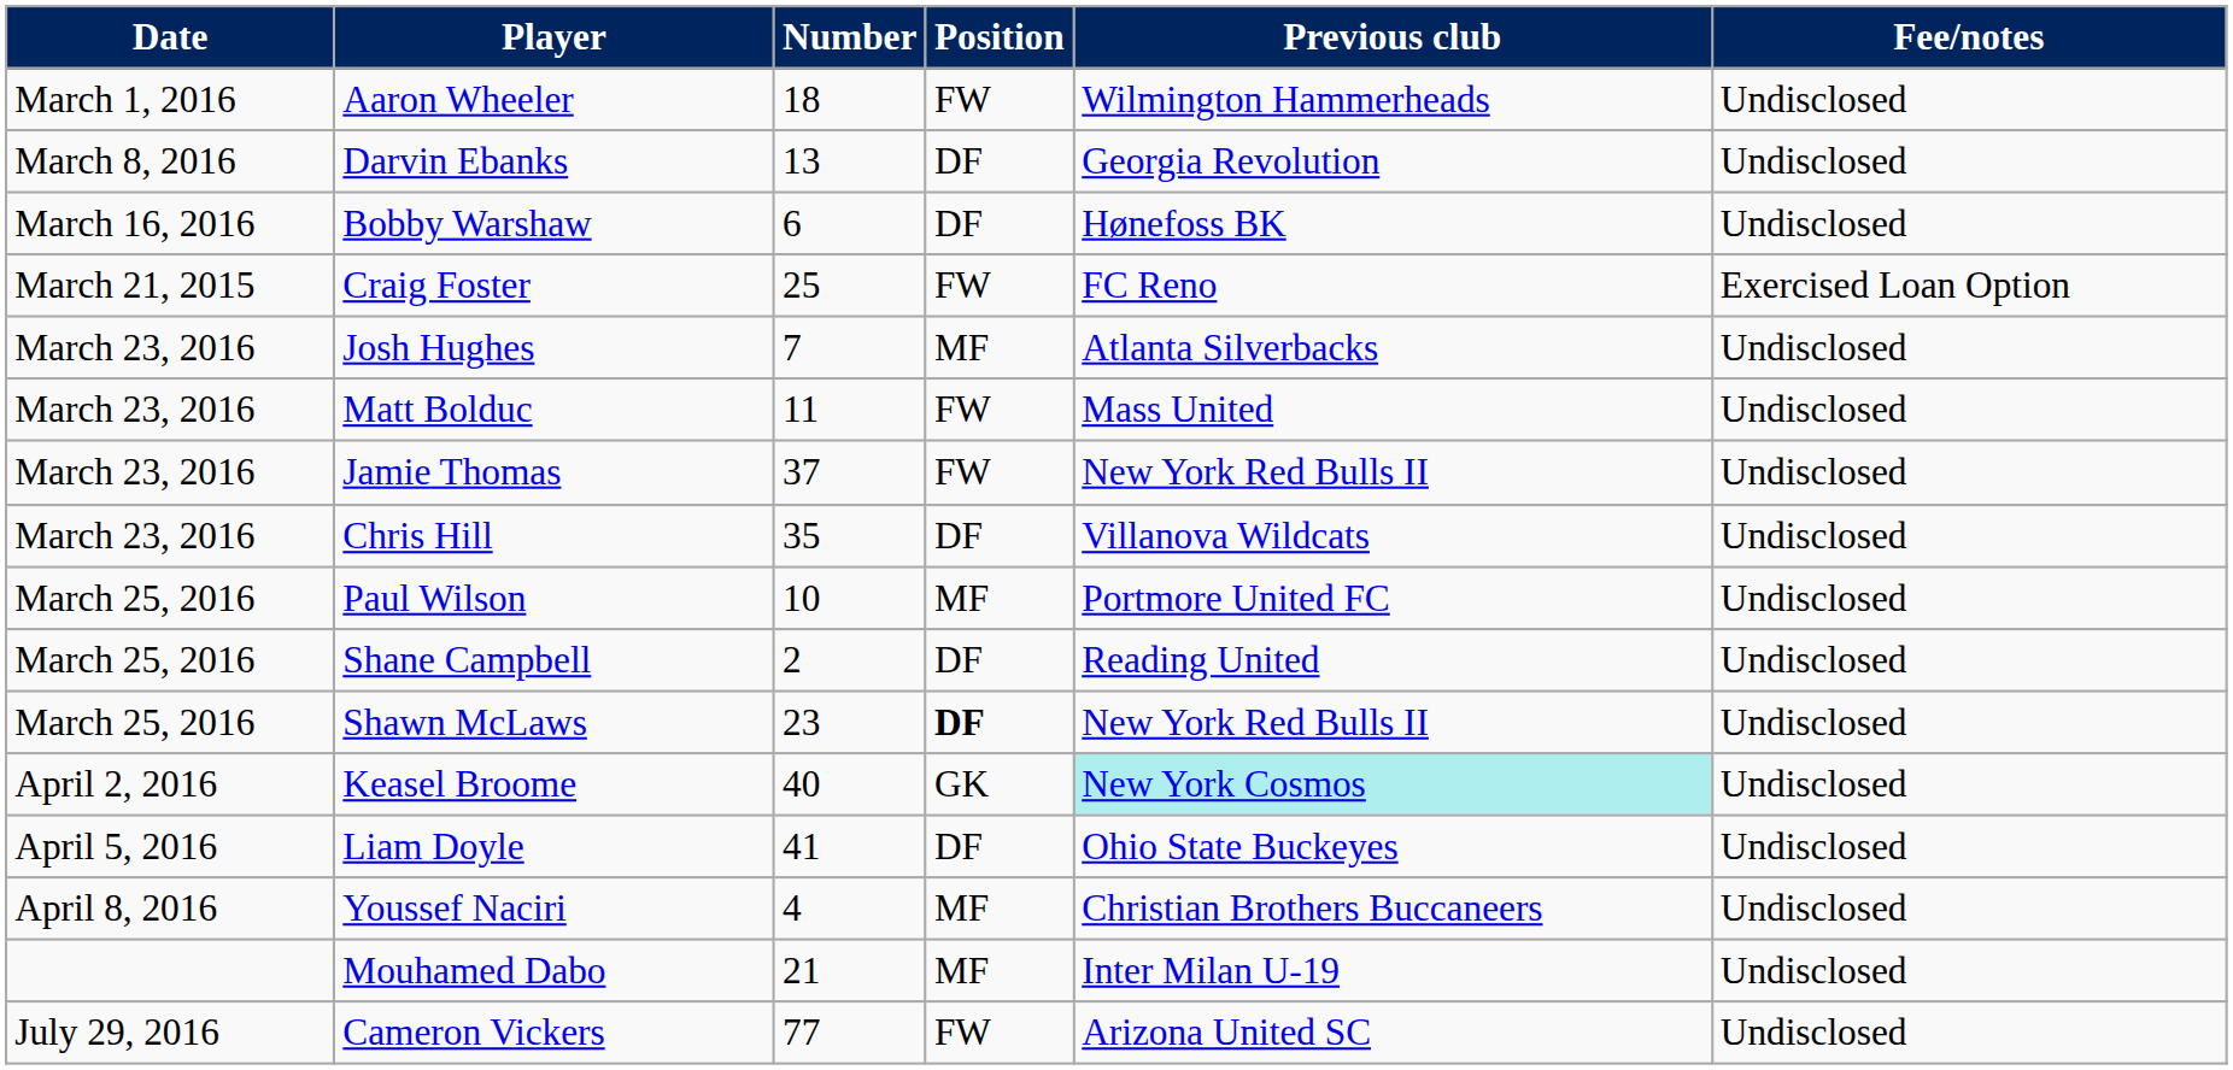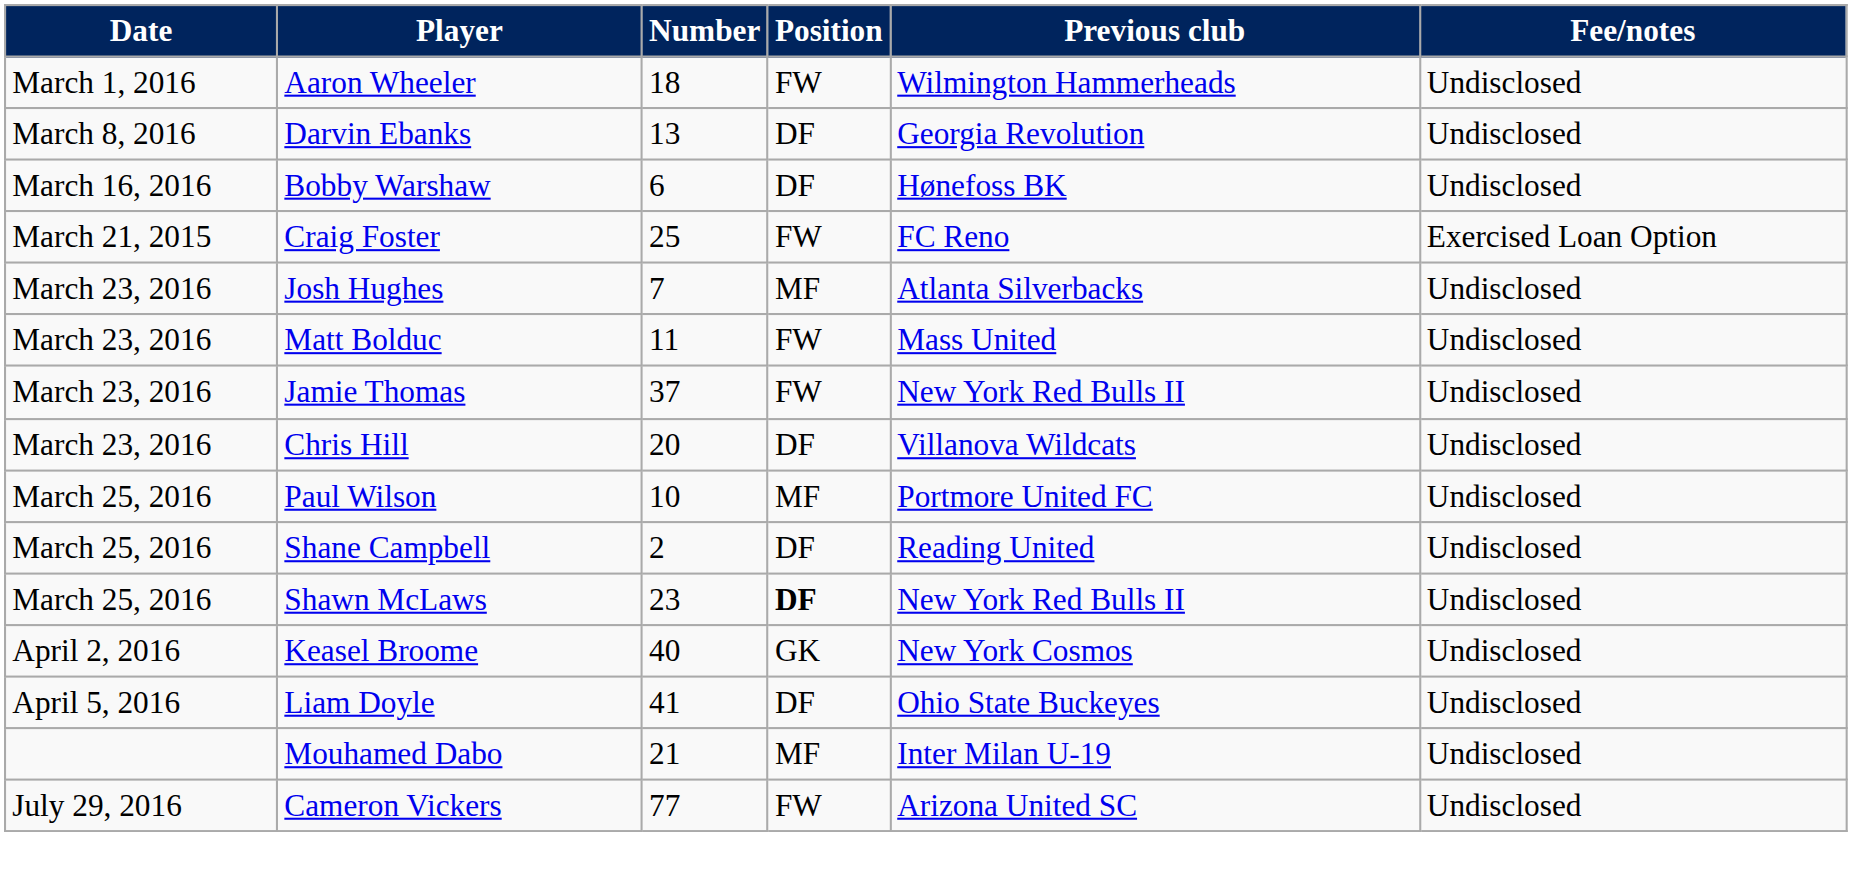Chris Hill | Number: 35 -> 20
Keasel Broome | Previous club: paleturquoise background -> no background
- row: April 8, 2016 | Youssef Naciri | 4 | MF | Christian Brothers Buccaneers | Undisclosed
